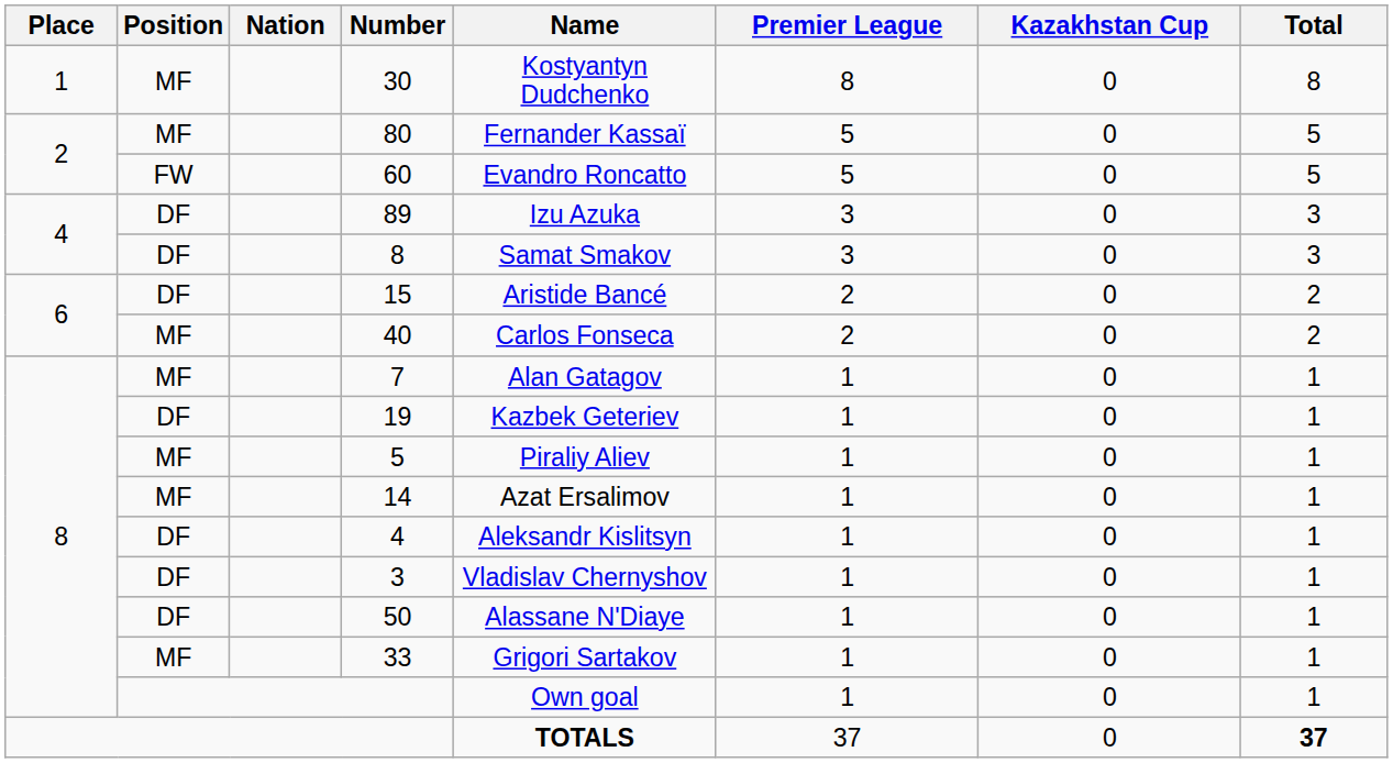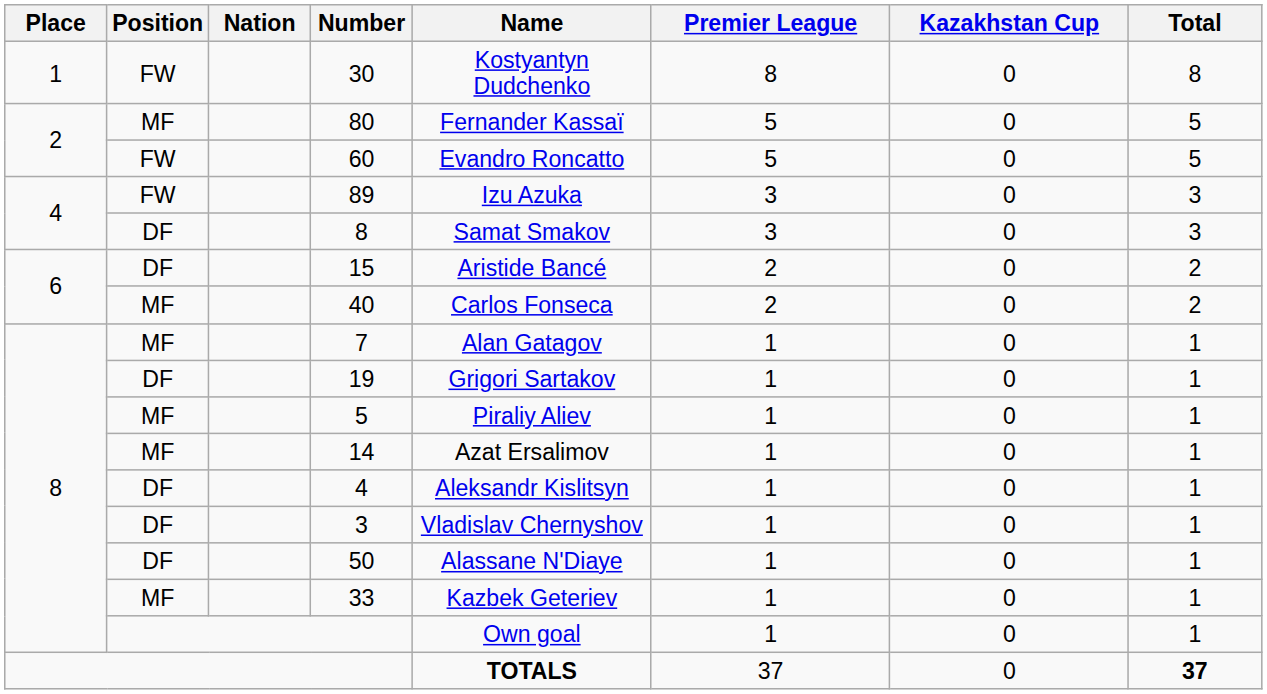30 | Position: MF -> FW
89 | Position: DF -> FW
19 | Name: Kazbek Geteriev -> Grigori Sartakov
33 | Name: Grigori Sartakov -> Kazbek Geteriev
